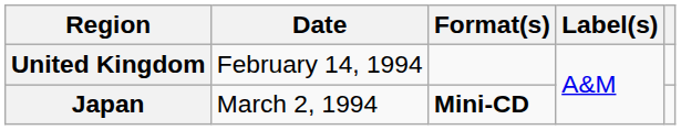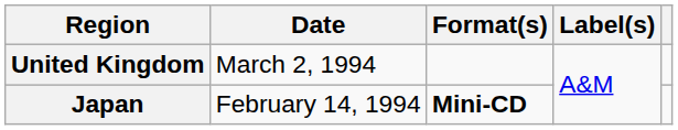United Kingdom | Date: February 14, 1994 -> March 2, 1994
Japan | Date: March 2, 1994 -> February 14, 1994
